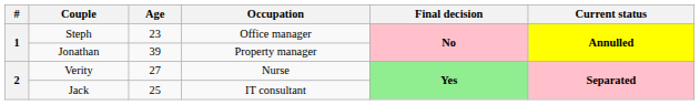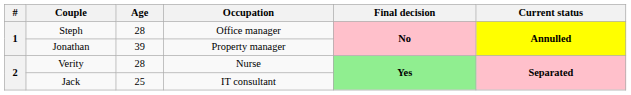Steph | Age: 23 -> 28
Verity | Age: 27 -> 28
